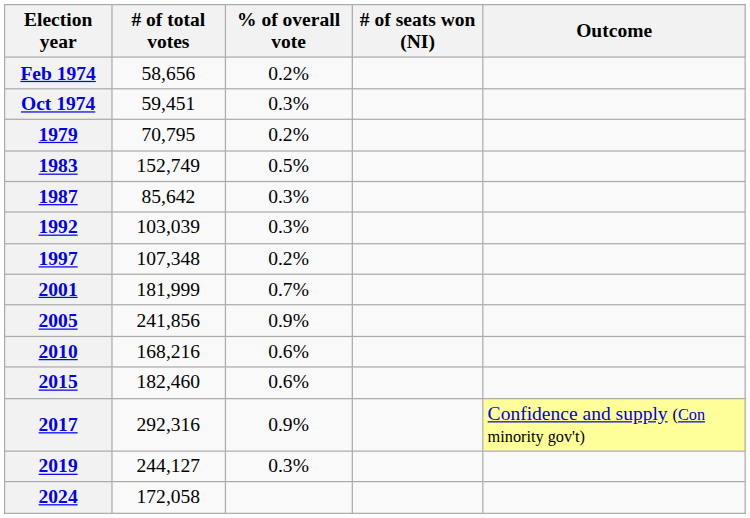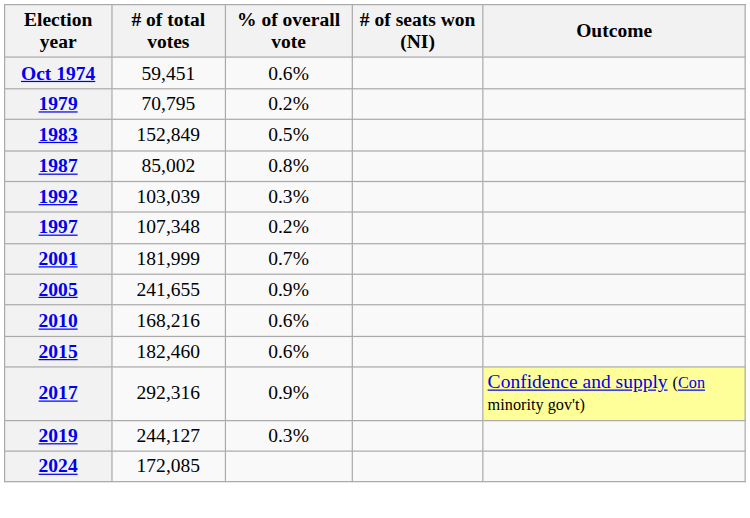- row: Feb 1974 | 58,656 | 0.2%
Oct 1974 | % of overall vote: 0.3% -> 0.6%
1983 | # of total votes: 152,749 -> 152,849
1987 | # of total votes: 85,642 -> 85,002
1987 | % of overall vote: 0.3% -> 0.8%
2005 | # of total votes: 241,856 -> 241,655
2024 | # of total votes: 172,058 -> 172,085
